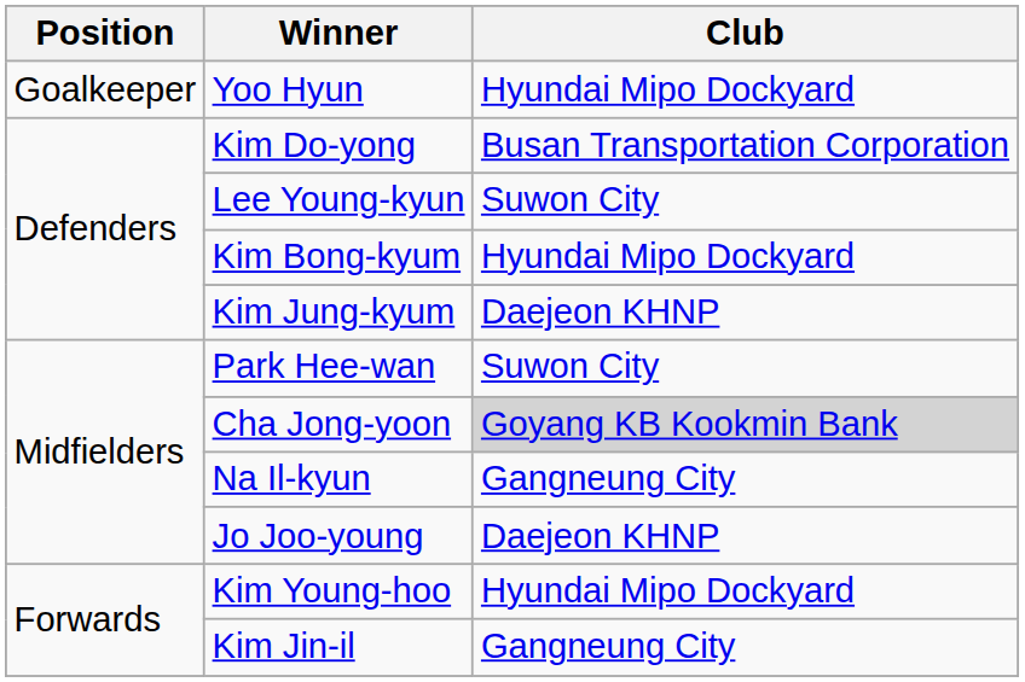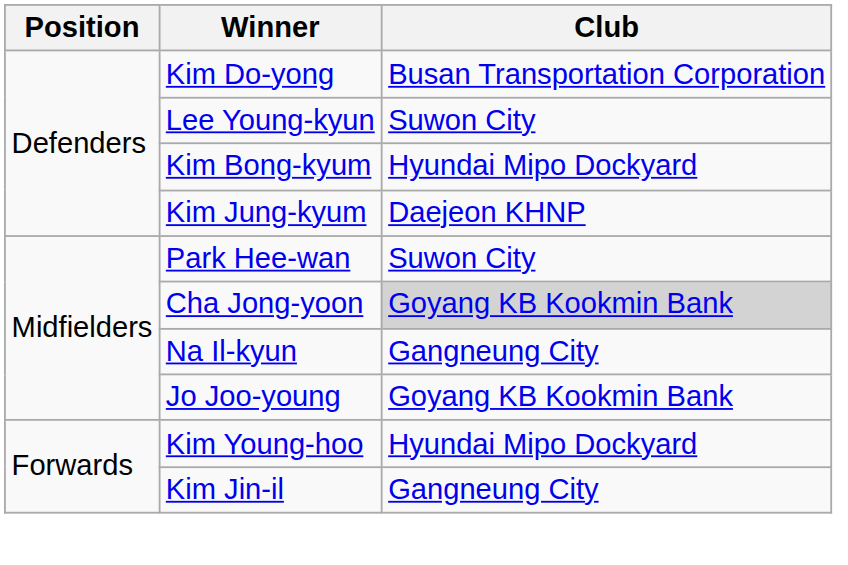- row: Goalkeeper | Yoo Hyun | Hyundai Mipo Dockyard
Jo Joo-young | Club: Daejeon KHNP -> Goyang KB Kookmin Bank
